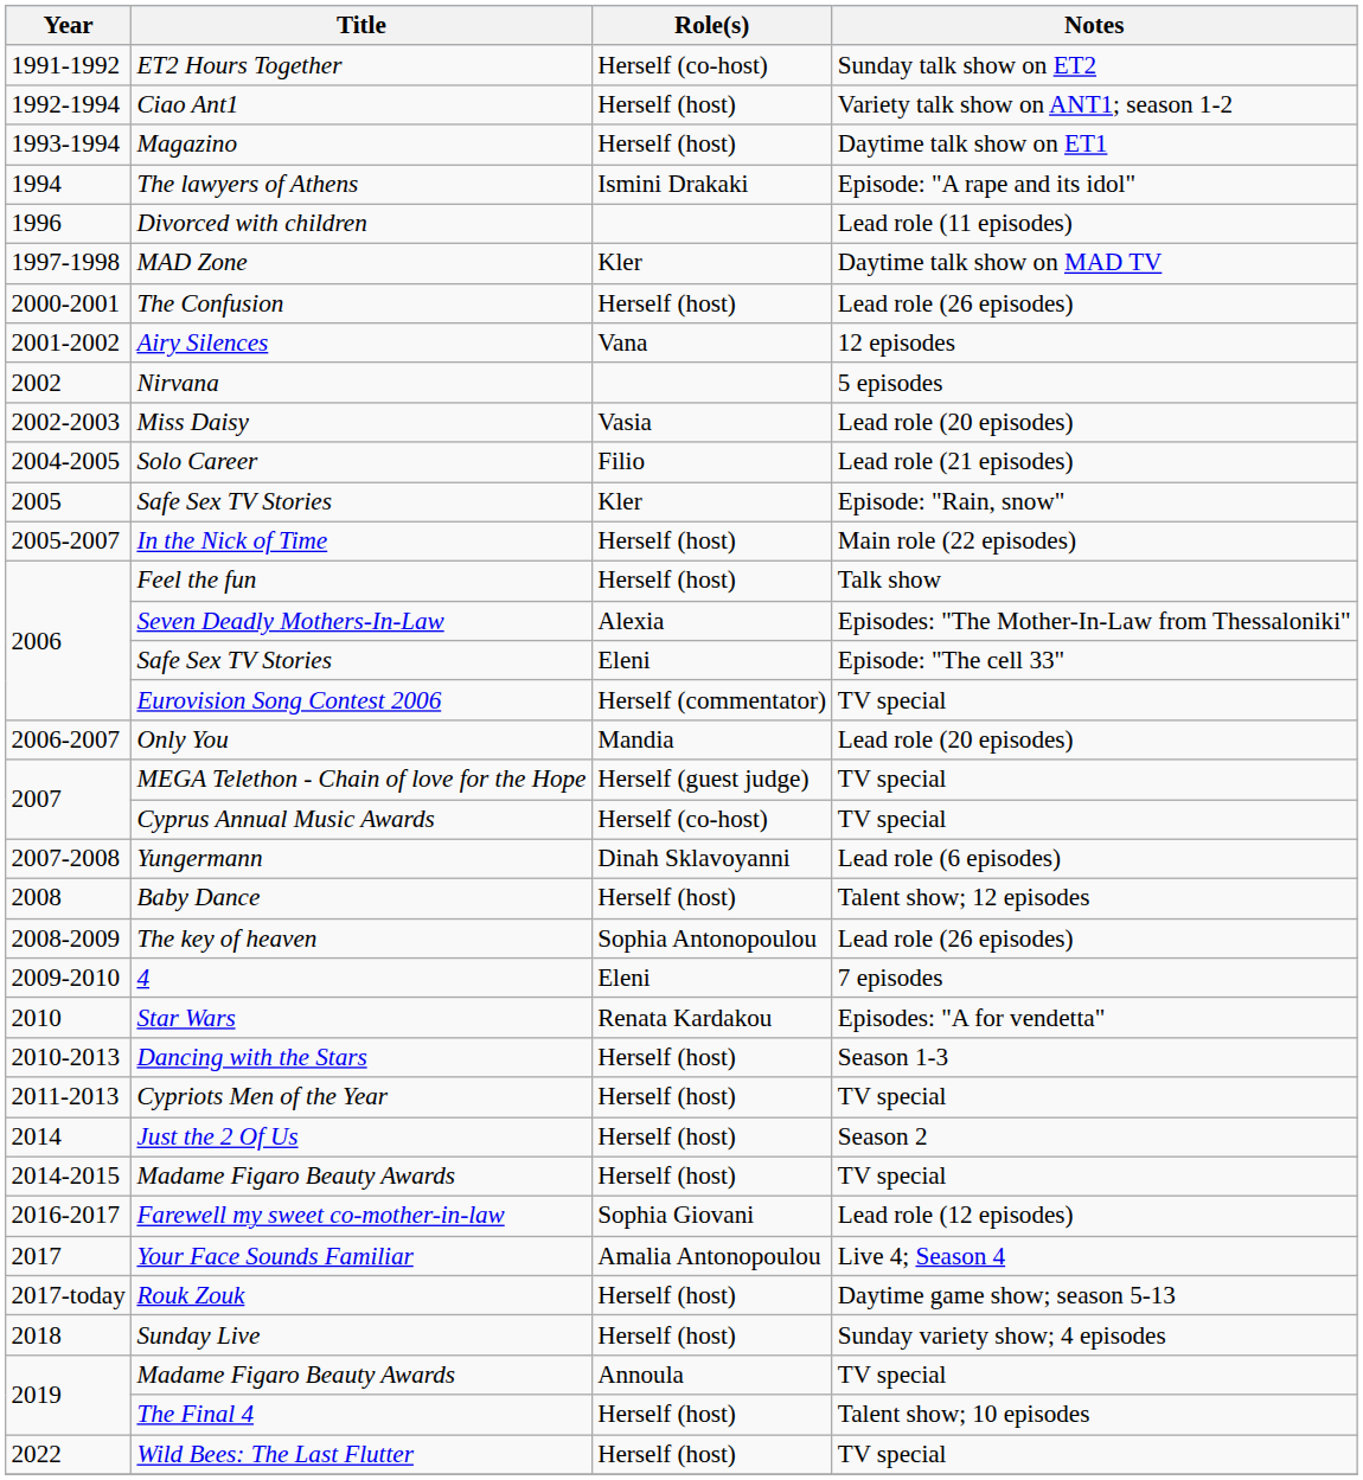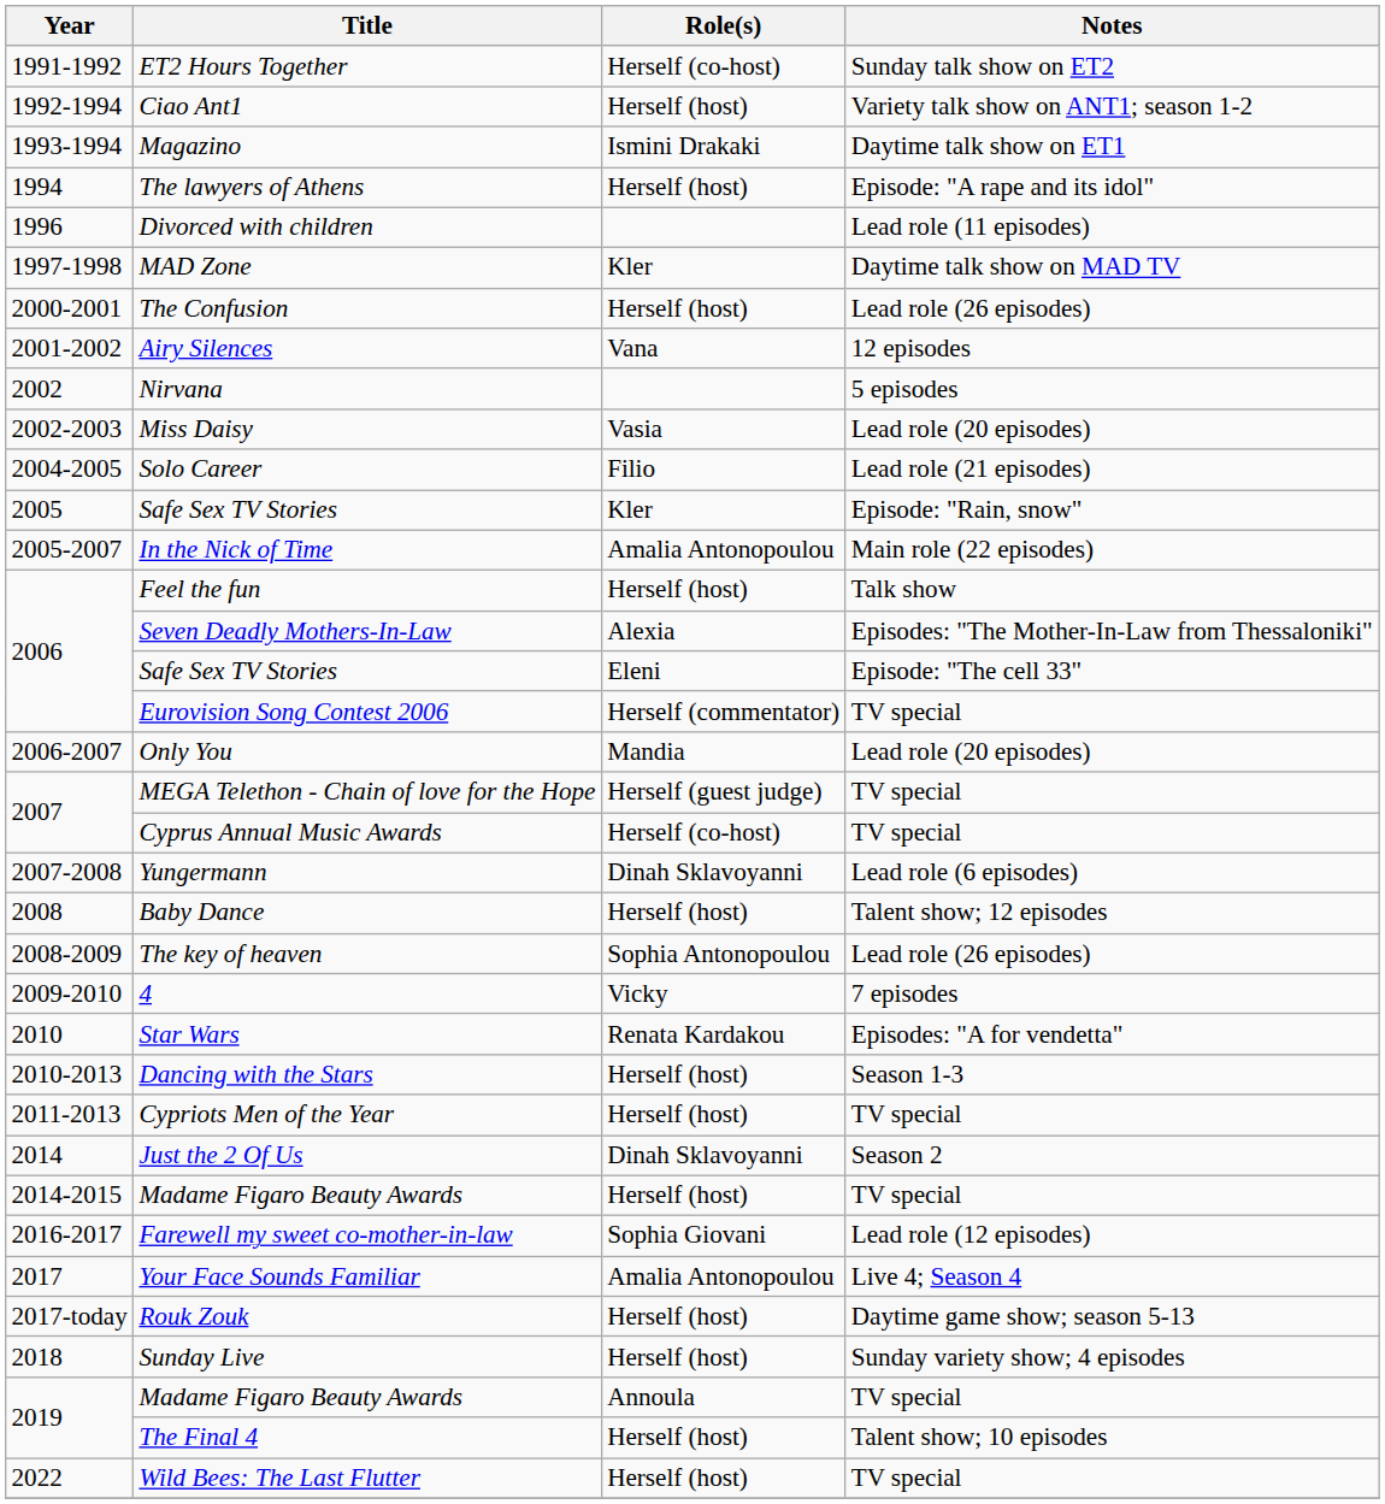Magazino | Role(s): Herself (host) -> Ismini Drakaki
The lawyers of Athens | Role(s): Ismini Drakaki -> Herself (host)
In the Nick of Time | Role(s): Herself (host) -> Amalia Antonopoulou
4 | Role(s): Eleni -> Vicky
Just the 2 Of Us | Role(s): Herself (host) -> Dinah Sklavoyanni
